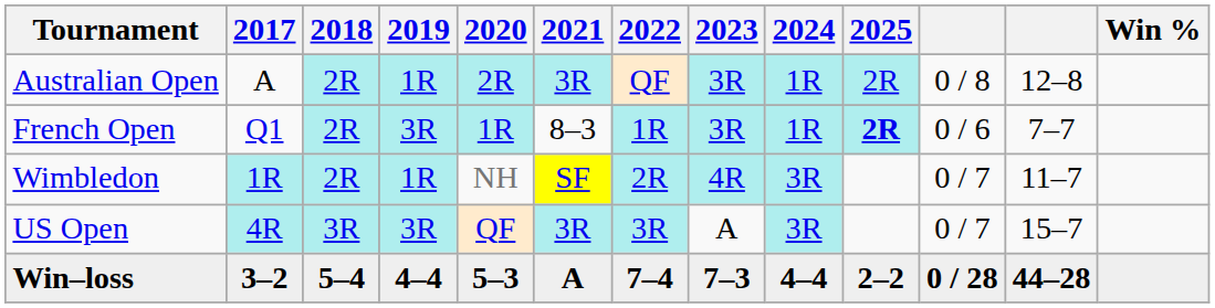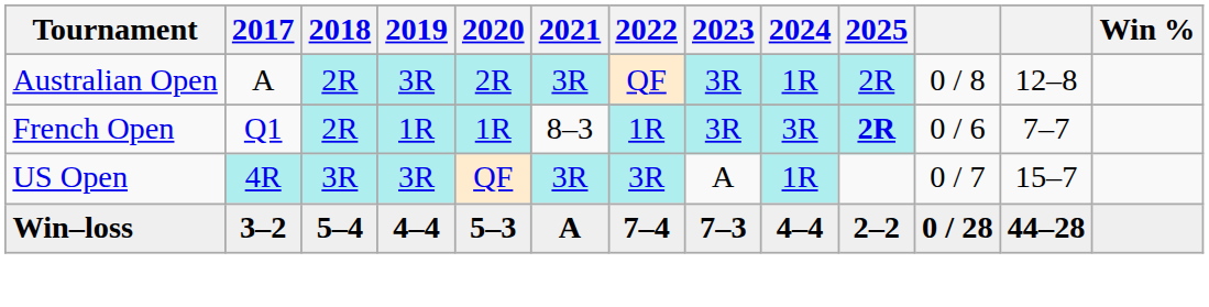Australian Open | 2019: 1R -> 3R
French Open | 2019: 3R -> 1R
French Open | 2024: 1R -> 3R
- row: Wimbledon | 1R | 2R | 1R | NH | SF | 2R | 4R | 3R | 0 / 7 | 11–7
US Open | 2024: 3R -> 1R
